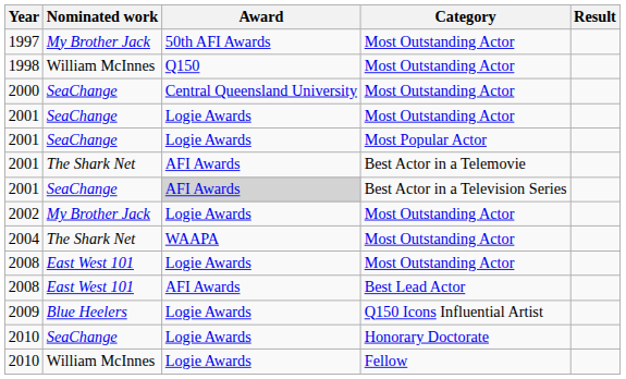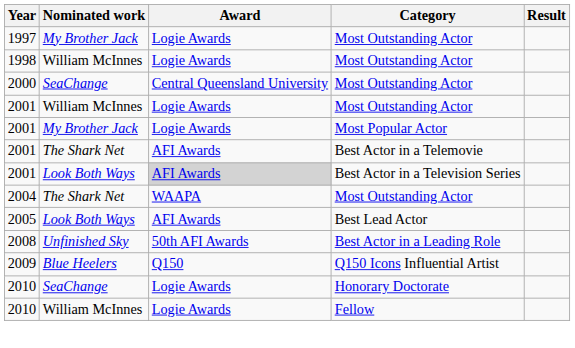1997 | Award: 50th AFI Awards -> Logie Awards
1998 | Award: Q150 -> Logie Awards
2001 / Most Outstanding Actor | Nominated work: SeaChange -> William McInnes
2001 / Most Popular Actor | Nominated work: SeaChange -> My Brother Jack
2001 / Best Actor in a Television Series | Nominated work: SeaChange -> Look Both Ways
- row: 2002 | My Brother Jack | Logie Awards | Most Outstanding Actor
+ row: 2005 | Look Both Ways | AFI Awards | Best Lead Actor
- row: 2008 | East West 101 | Logie Awards | Most Outstanding Actor
+ row: 2008 | Unfinished Sky | 50th AFI Awards | Best Actor in a Leading Role
- row: 2008 | East West 101 | AFI Awards | Best Lead Actor
2009 | Award: Logie Awards -> Q150
